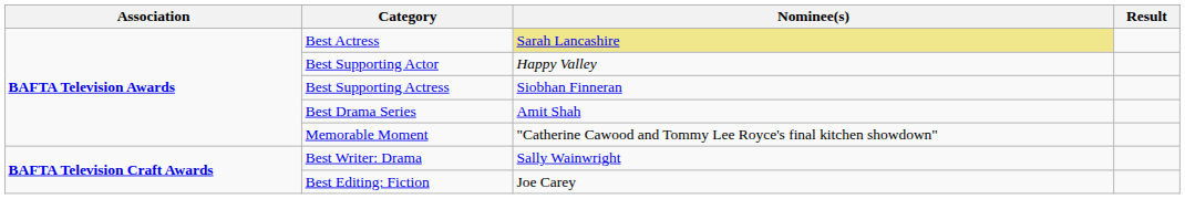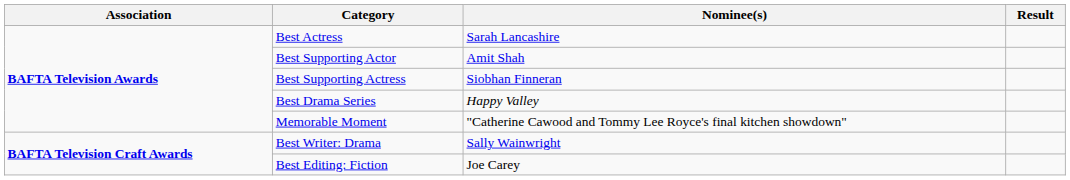Best Actress | Nominee(s): khaki background -> no background
Best Supporting Actor | Nominee(s): Happy Valley -> Amit Shah
Best Drama Series | Nominee(s): Amit Shah -> Happy Valley
